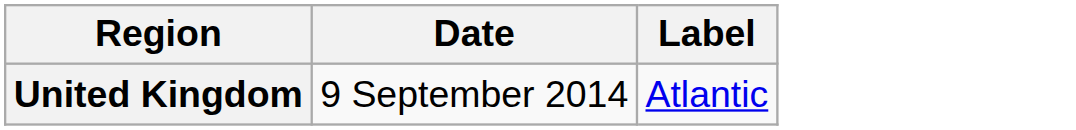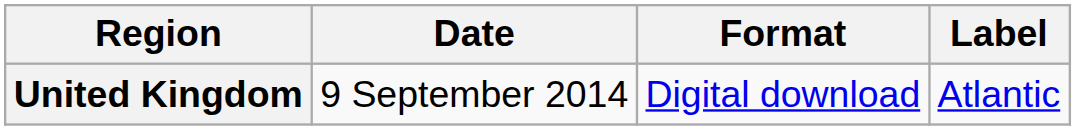+ column: Format | Digital download
